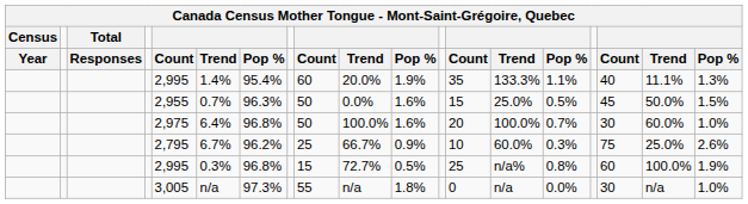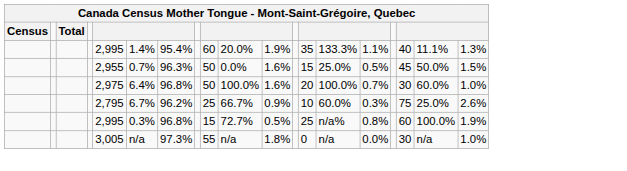- row: Year | Responses | Count | Trend | Pop % | Count | Trend | Pop % | Count | Trend | Pop % | Count | Trend | Pop %
